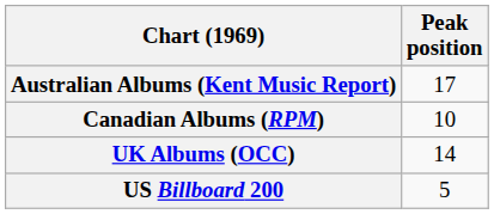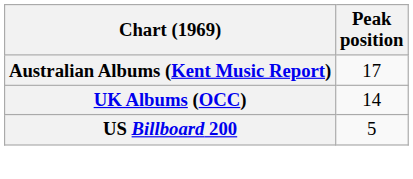- row: Canadian Albums (RPM) | 10
